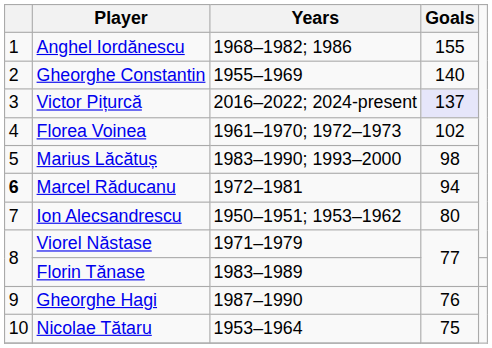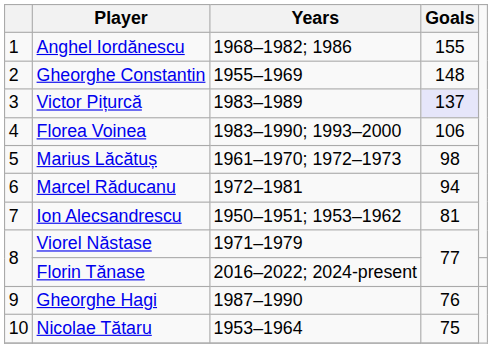Gheorghe Constantin | Goals: 140 -> 148
Victor Pițurcă | Years: 2016–2022; 2024-present -> 1983–1989
Florea Voinea | Years: 1961–1970; 1972–1973 -> 1983–1990; 1993–2000
Florea Voinea | Goals: 102 -> 106
Marius Lăcătuș | Years: 1983–1990; 1993–2000 -> 1961–1970; 1972–1973
Marcel Răducanu | column 1: bold -> normal
Ion Alecsandrescu | Goals: 80 -> 81
Florin Tănase | Years: 1983–1989 -> 2016–2022; 2024-present
